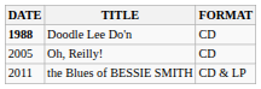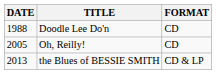Doodle Lee Do'n | DATE: bold -> normal
the Blues of BESSIE SMITH | DATE: 2011 -> 2013
